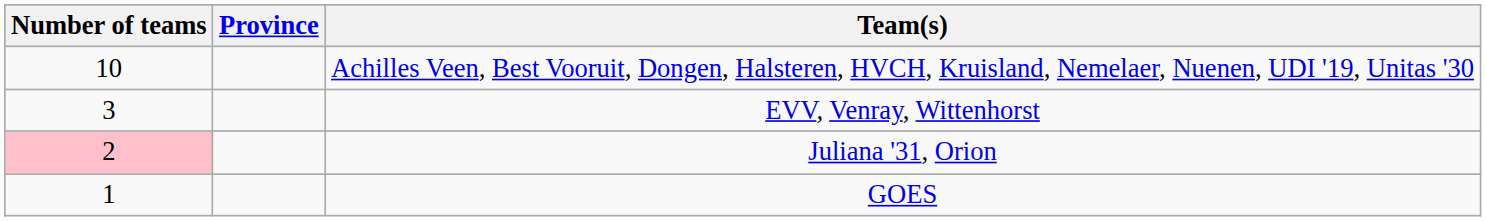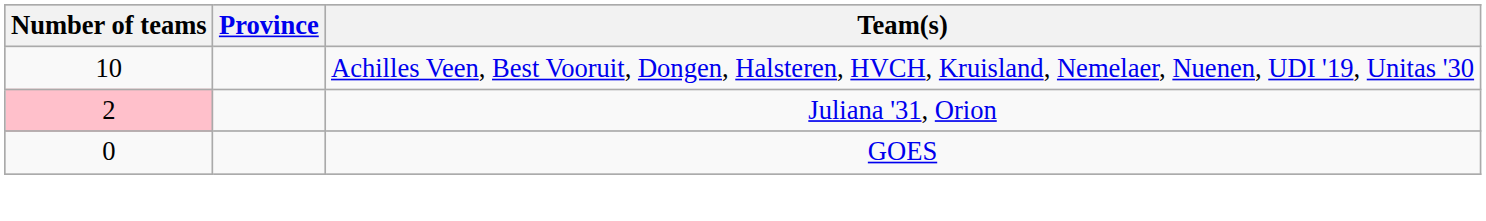- row: 3 | EVV, Venray, Wittenhorst
GOES | Number of teams: 1 -> 0
